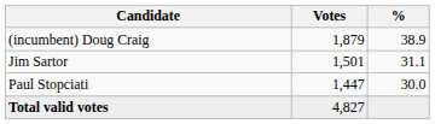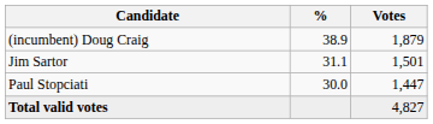columns swapped: Votes <-> %
